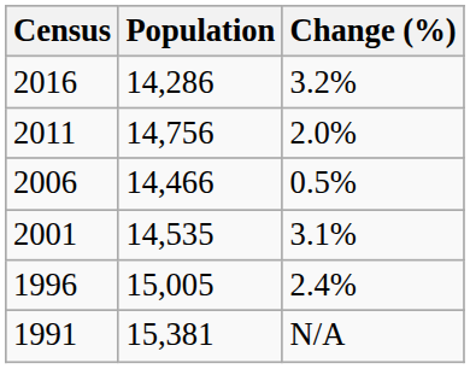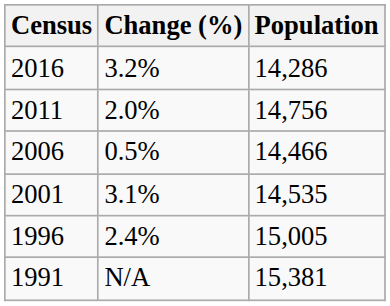columns swapped: Population <-> Change (%)
